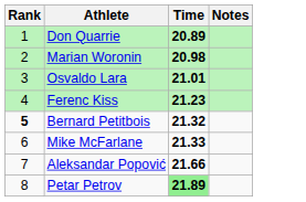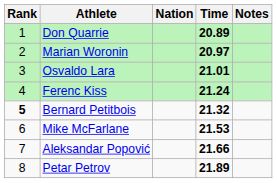+ column: Nation
Marian Woronin | Time: 20.98 -> 20.97
Ferenc Kiss | Time: 21.23 -> 21.24
Mike McFarlane | Time: 21.33 -> 21.53
Petar Petrov | Time: lightgreen background -> no background
